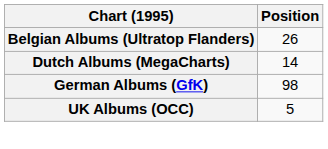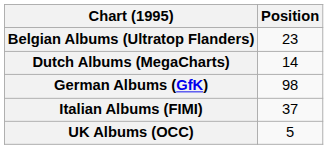Belgian Albums (Ultratop Flanders) | Position: 26 -> 23
+ row: Italian Albums (FIMI) | 37
